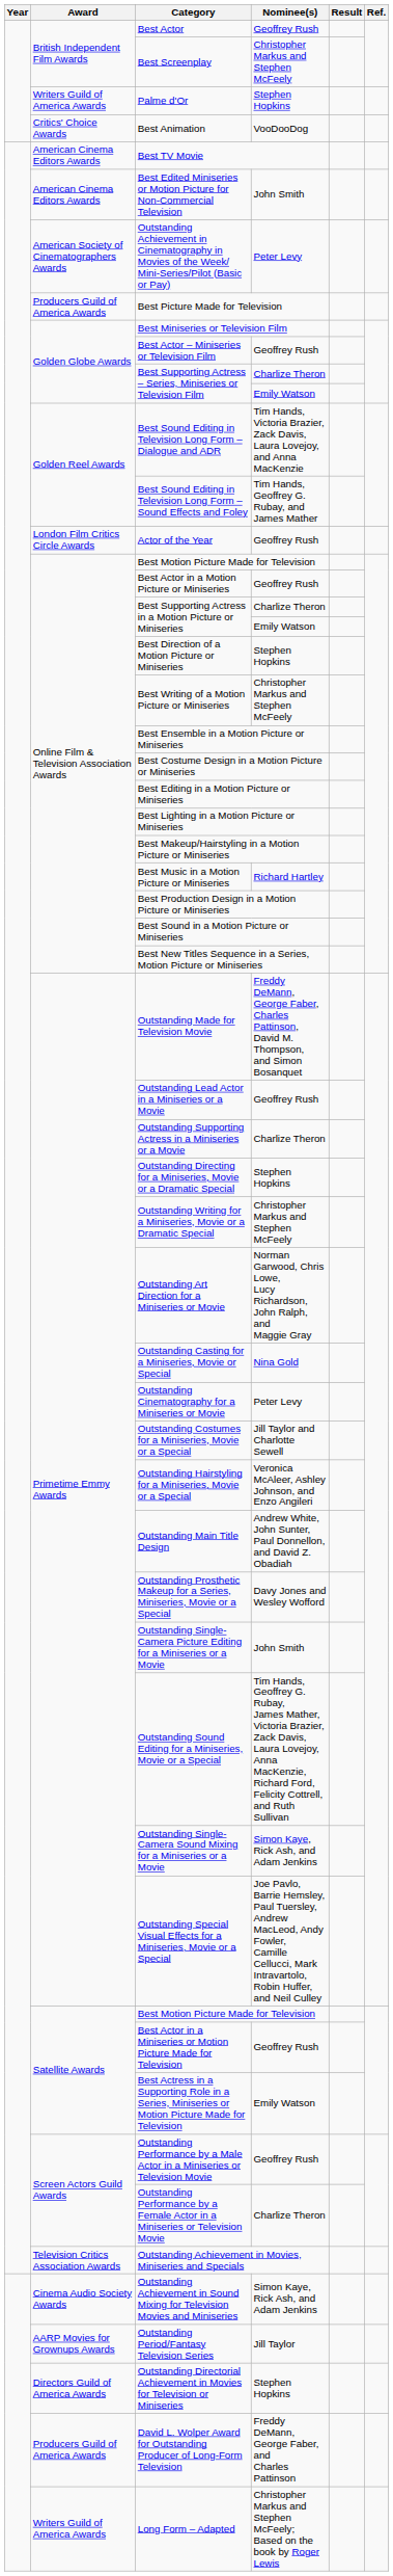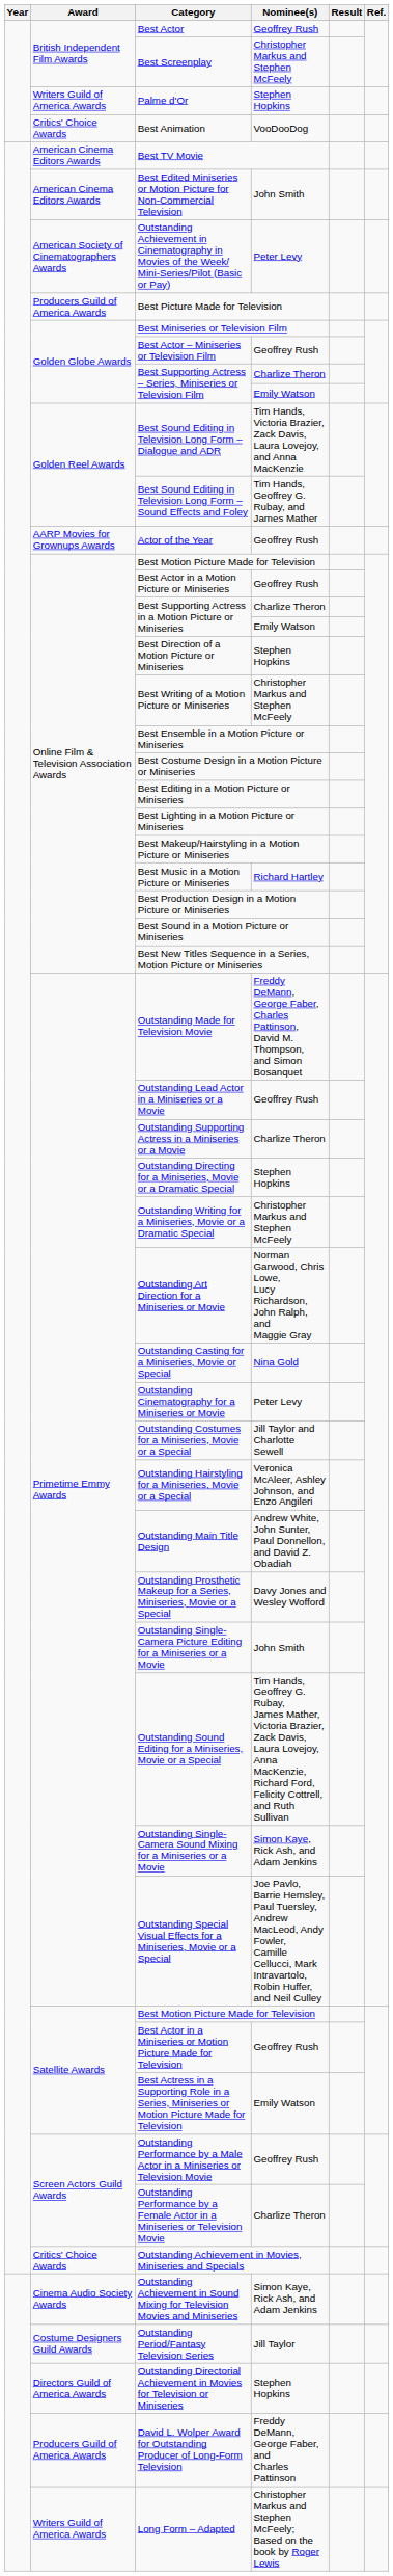Actor of the Year | Award: London Film Critics Circle Awards -> AARP Movies for Grownups Awards
Outstanding Achievement in Movies, Miniseries and Specials | Award: Television Critics Association Awards -> Critics' Choice Awards
Outstanding Period/Fantasy Television Series | Award: AARP Movies for Grownups Awards -> Costume Designers Guild Awards
